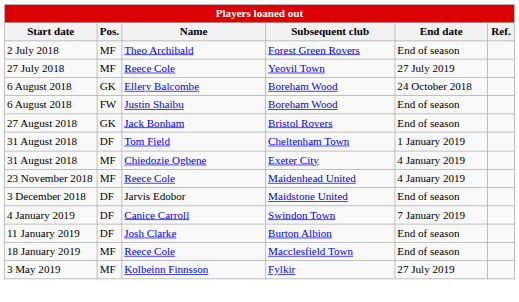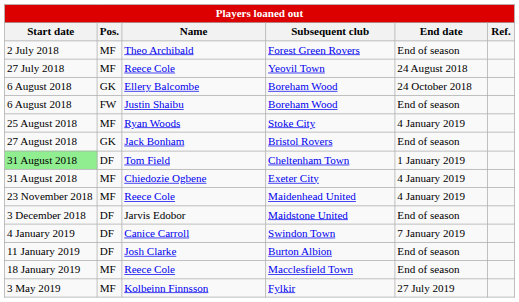Yeovil Town | End date: 27 July 2019 -> 24 August 2018
+ row: 25 August 2018 | MF | Ryan Woods | Stoke City | 4 January 2019
Cheltenham Town | Start date: no background -> lightgreen background
